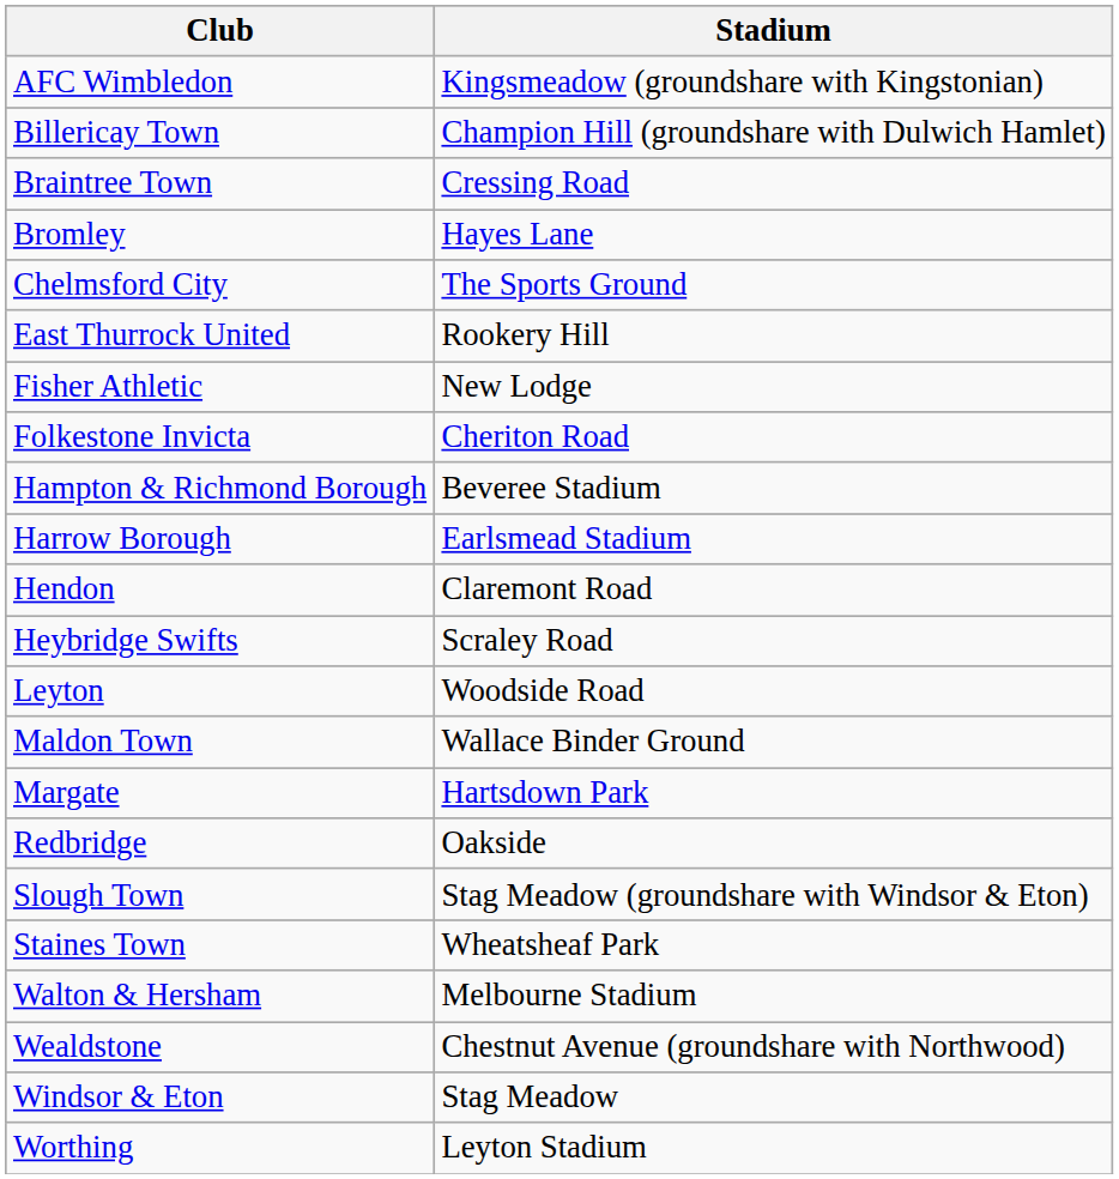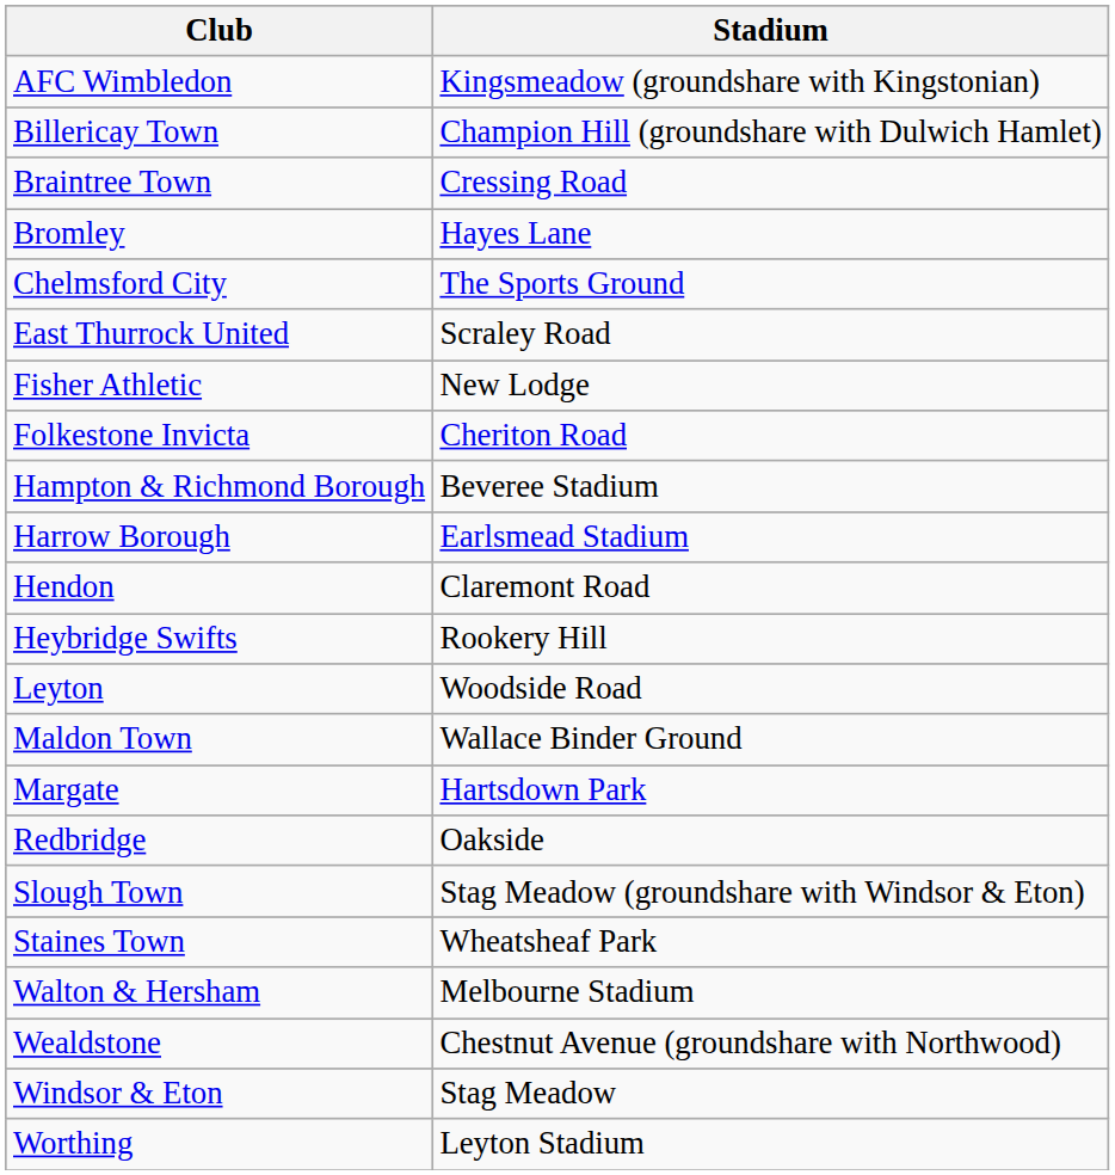East Thurrock United | Stadium: Rookery Hill -> Scraley Road
Heybridge Swifts | Stadium: Scraley Road -> Rookery Hill
